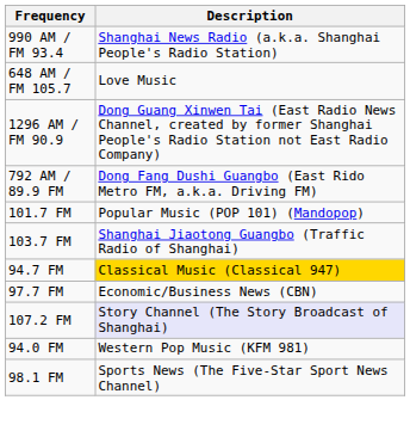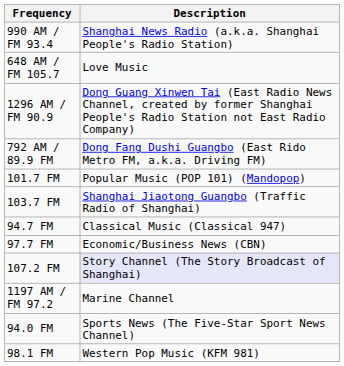94.7 FM | Description: gold background -> no background
+ row: 1197 AM / FM 97.2 | Marine Channel
94.0 FM | Description: Western Pop Music (KFM 981) -> Sports News (The Five-Star Sport News Channel)
98.1 FM | Description: Sports News (The Five-Star Sport News Channel) -> Western Pop Music (KFM 981)
